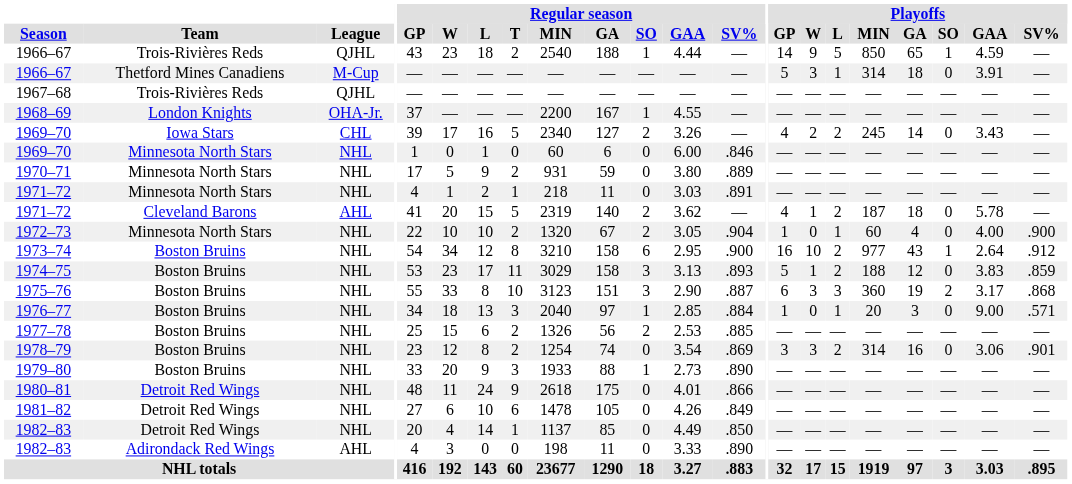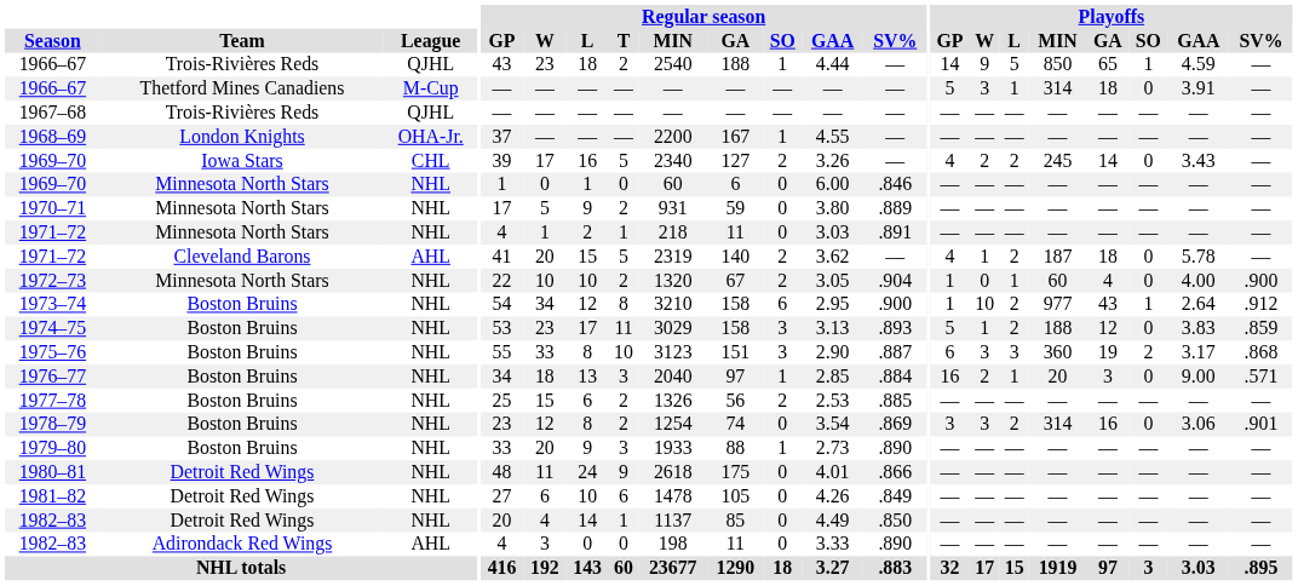1973–74 | Playoffs / GP: 16 -> 1
1976–77 | Playoffs / GP: 1 -> 16
1976–77 | Playoffs / W: 0 -> 2
